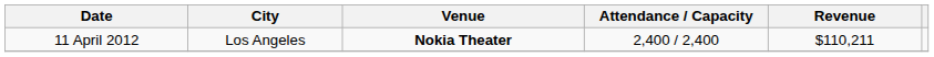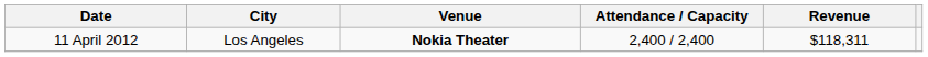11 April 2012 | Revenue: $110,211 -> $118,311
